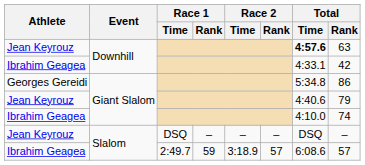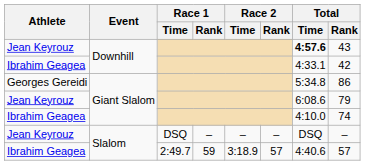Jean Keyrouz / Downhill | Total / Rank: 63 -> 43
Jean Keyrouz / Giant Slalom | Total / Time: 4:40.6 -> 6:08.6
Ibrahim Geagea / Slalom | Total / Time: 6:08.6 -> 4:40.6
